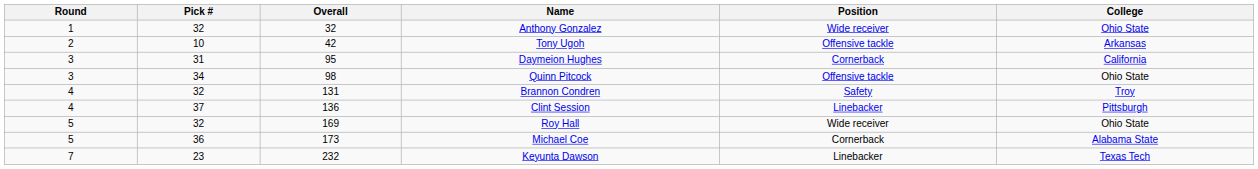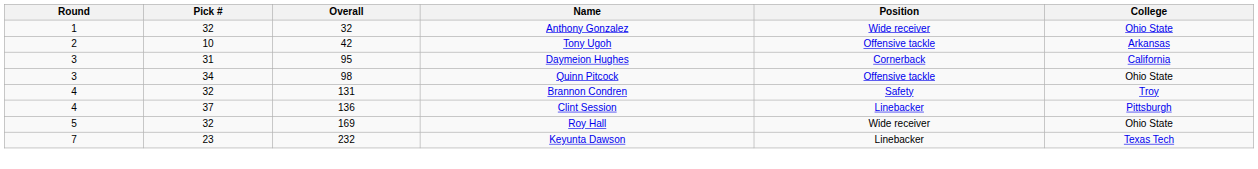- row: 5 | 36 | 173 | Michael Coe | Cornerback | Alabama State
